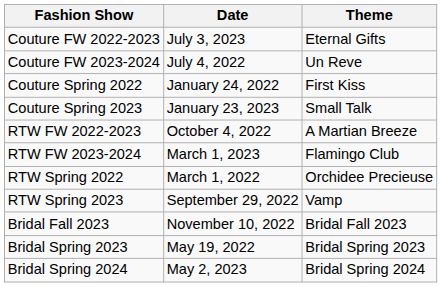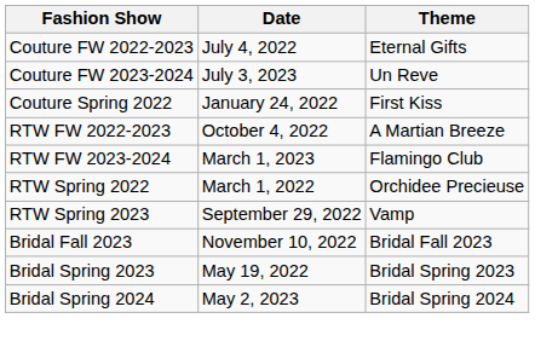Couture FW 2022-2023 | Date: July 3, 2023 -> July 4, 2022
Couture FW 2023-2024 | Date: July 4, 2022 -> July 3, 2023
- row: Couture Spring 2023 | January 23, 2023 | Small Talk
